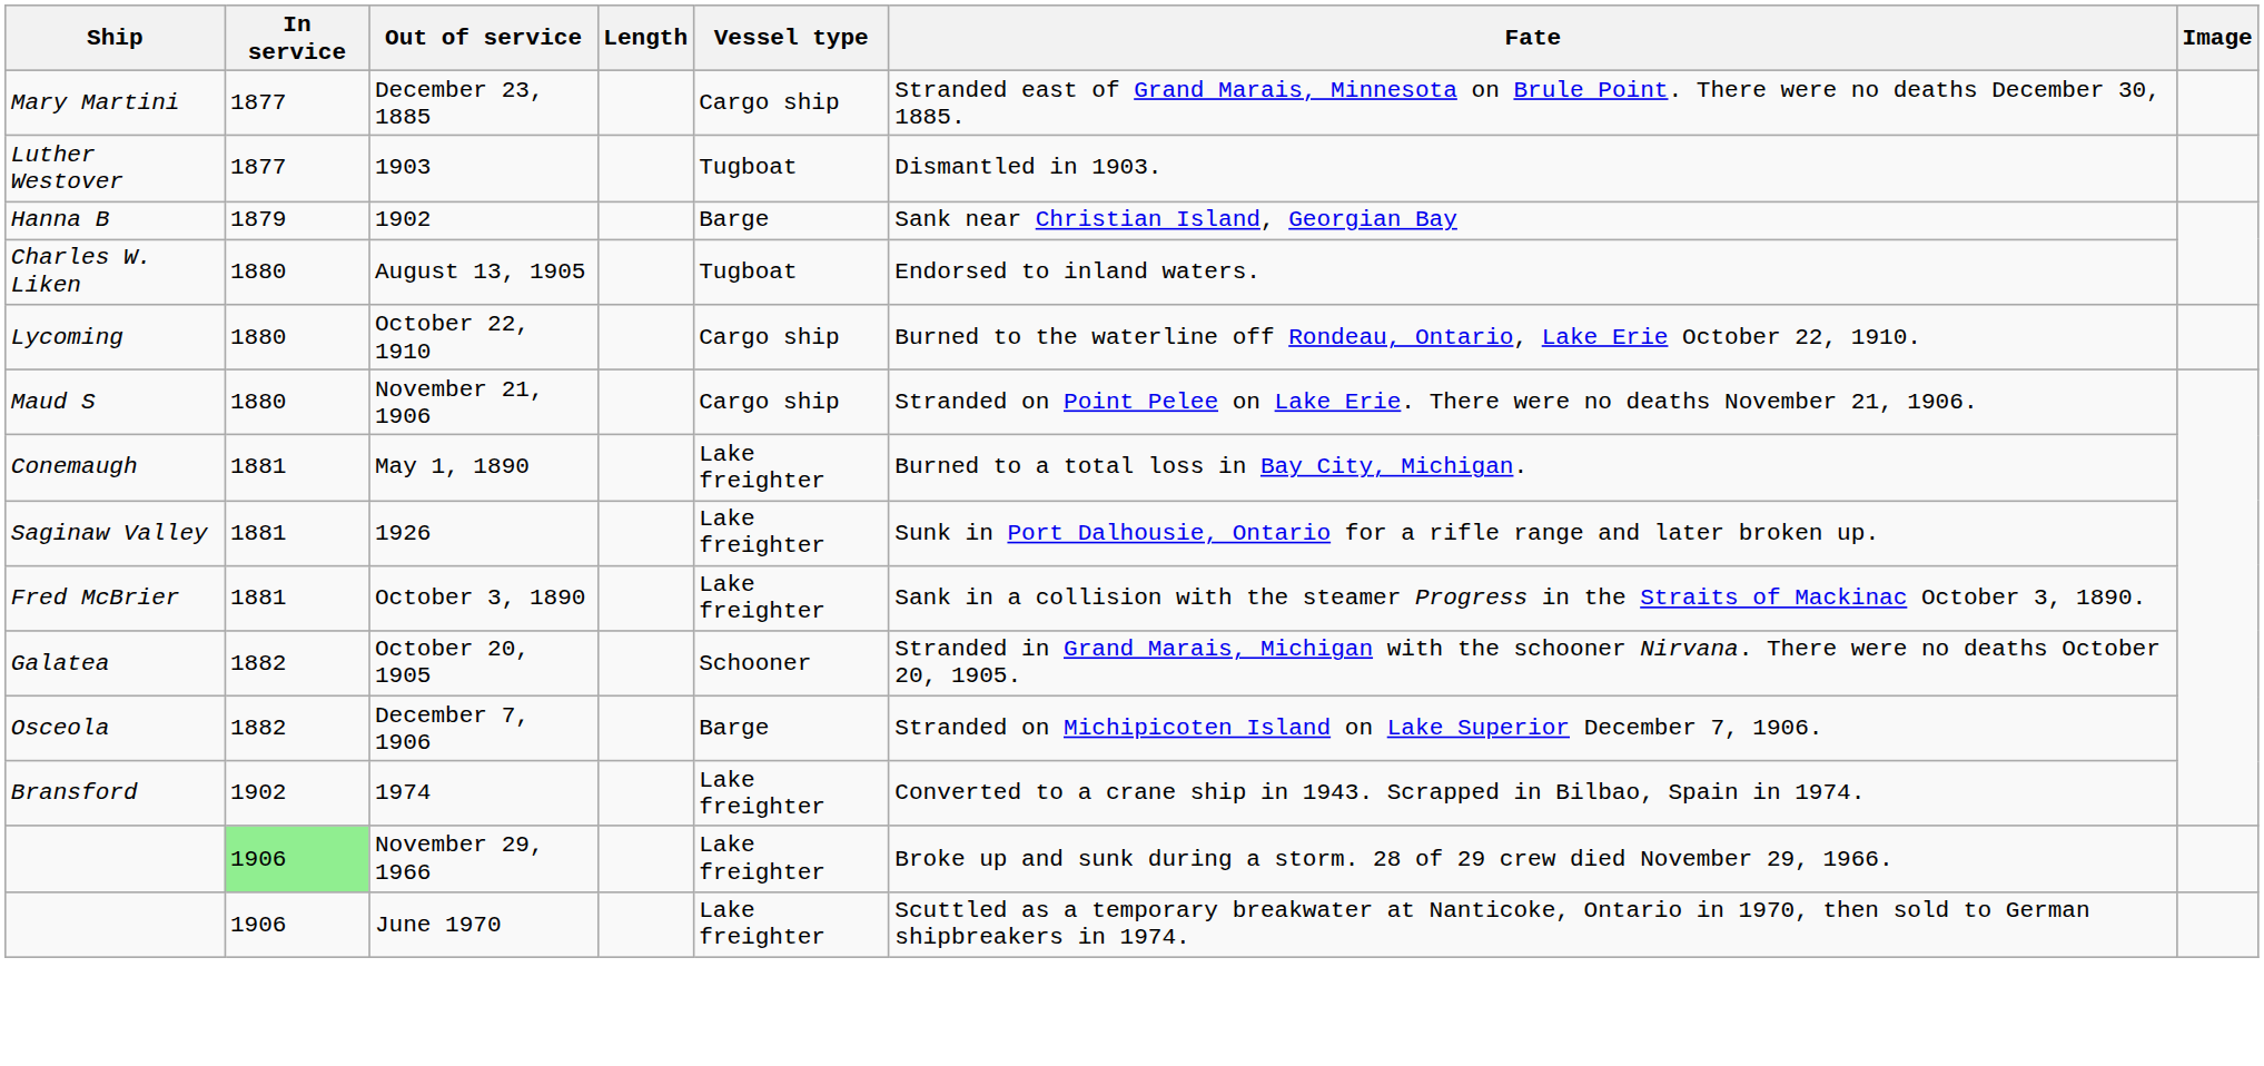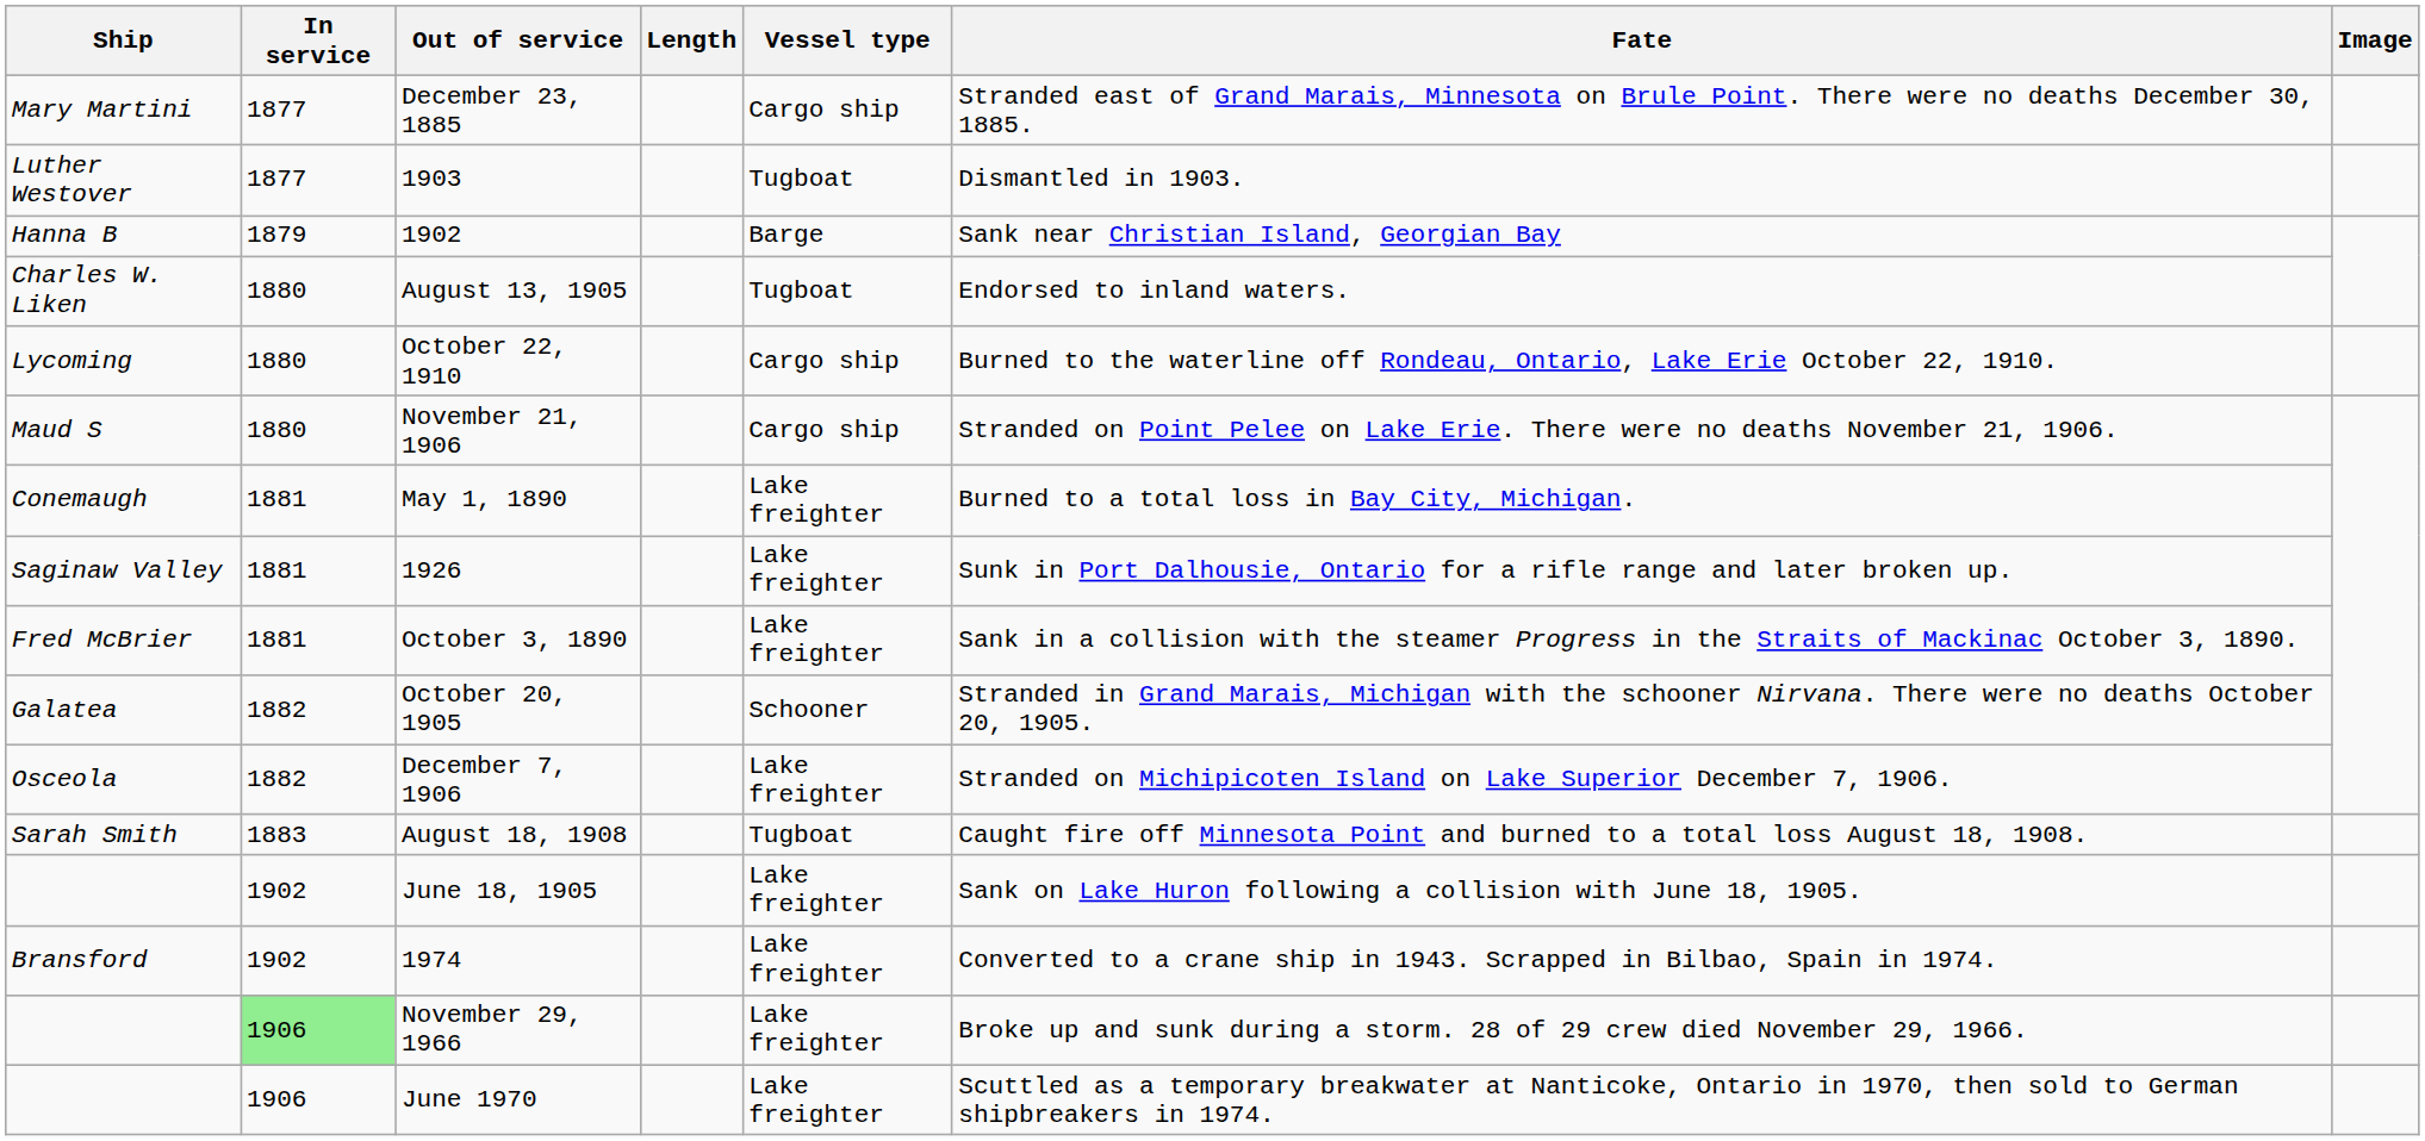December 7, 1906 | Vessel type: Barge -> Lake freighter
+ row: Sarah Smith | 1883 | August 18, 1908 | Tugboat | Caught fire off Minnesota Point and burned to a total loss August 18, 1908.
+ row: 1902 | June 18, 1905 | Lake freighter | Sank on Lake Huron following a collision with June 18, 1905.
